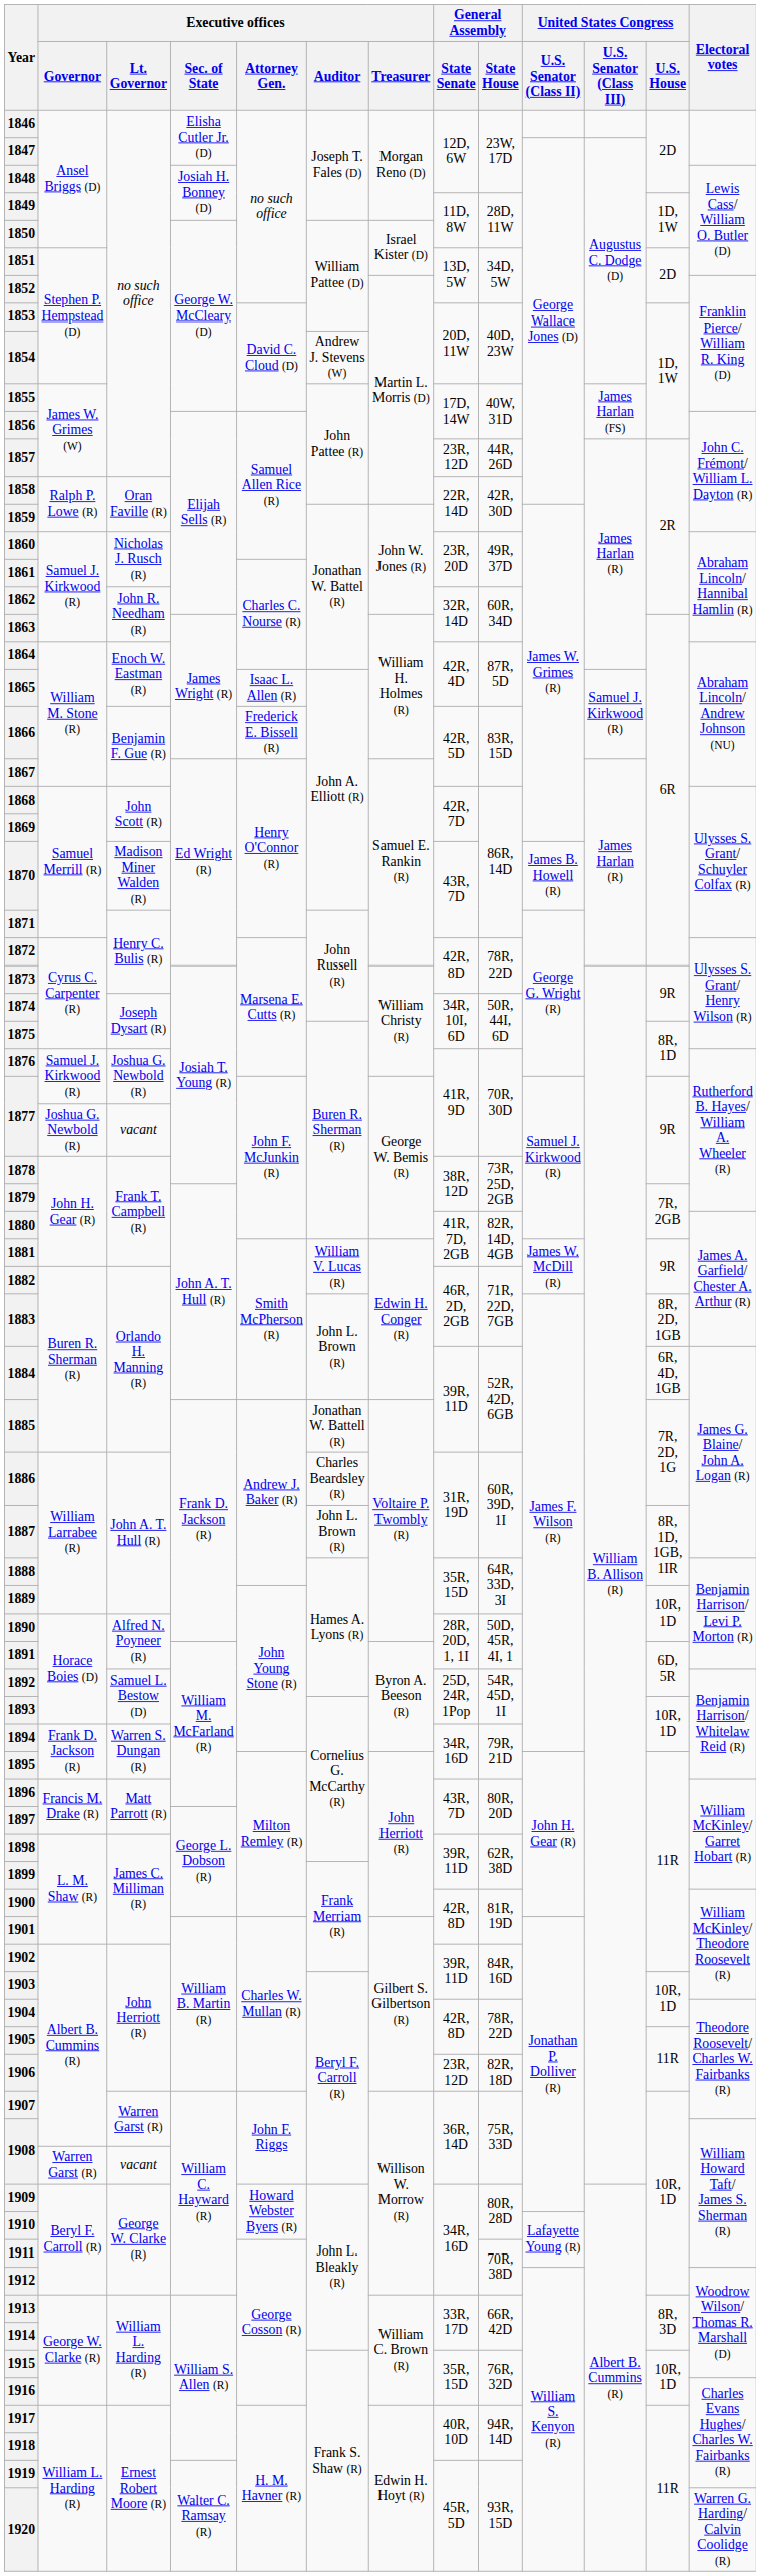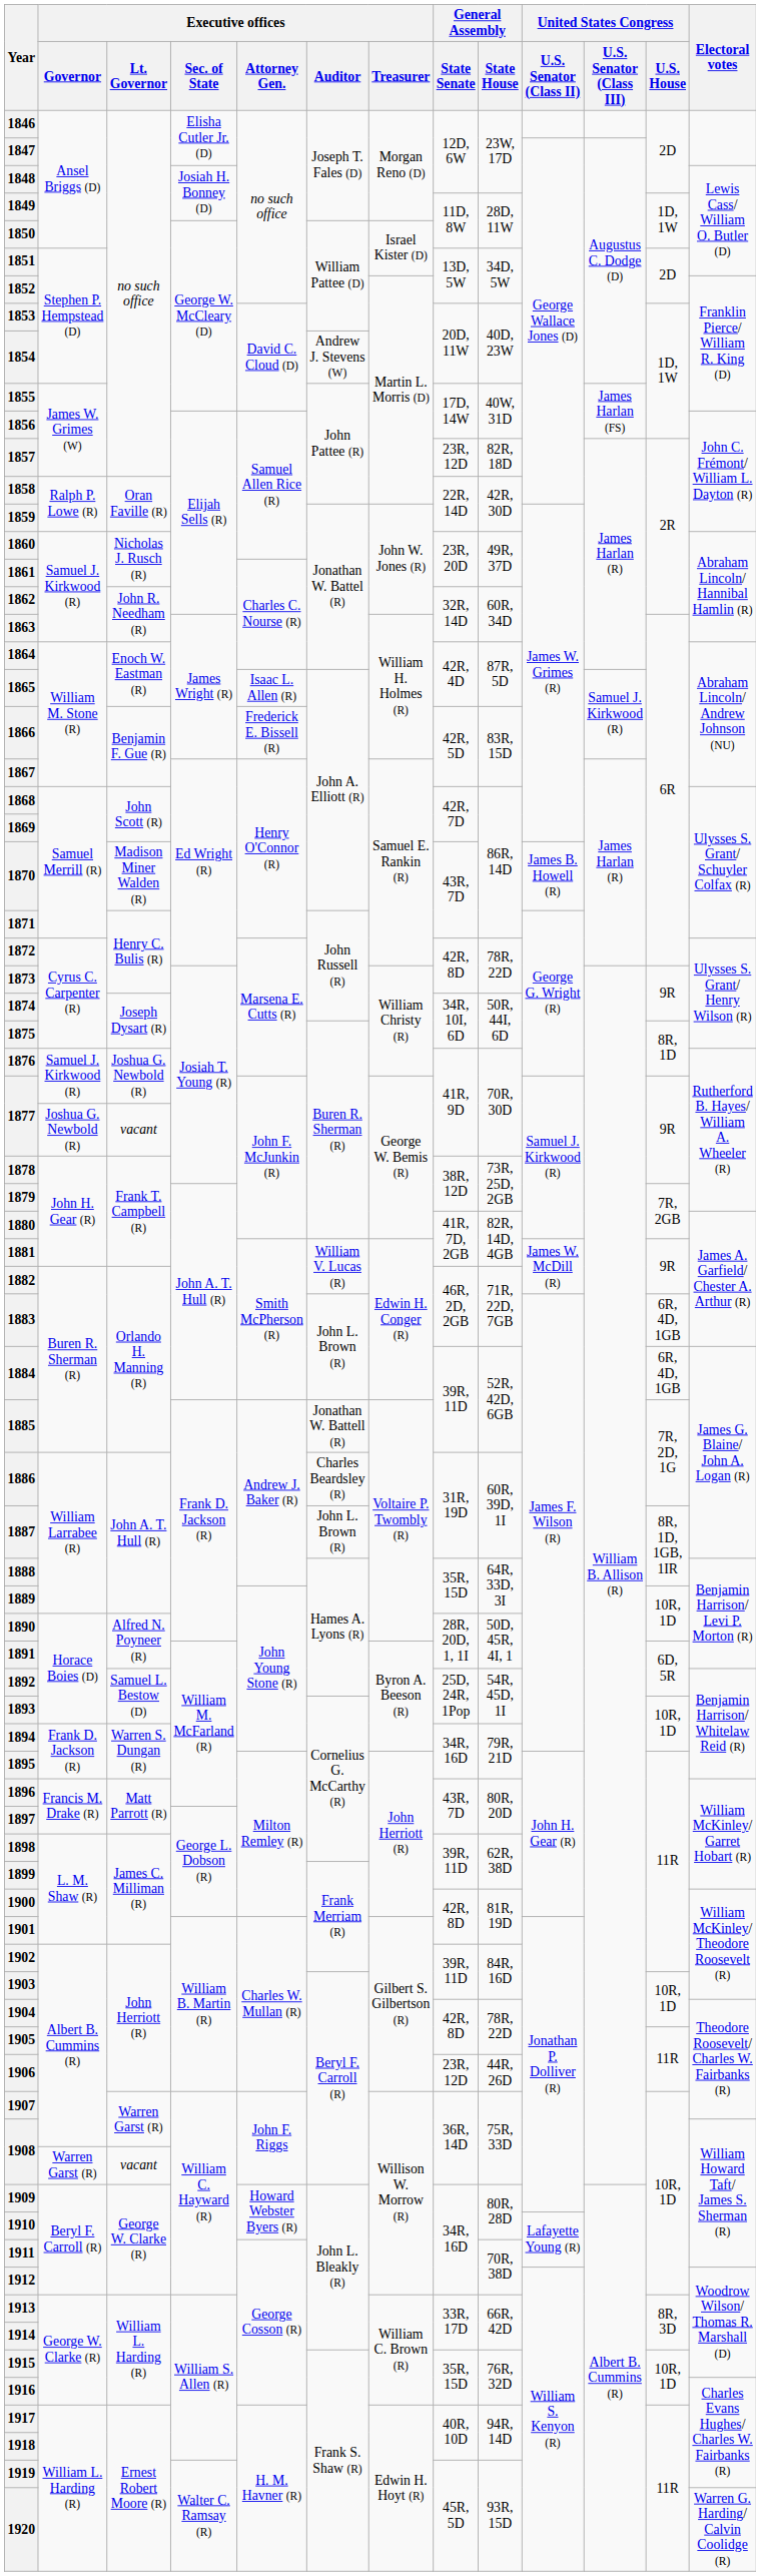1857 | General Assembly / State House: 44R, 26D -> 82R, 18D
1883 | United States Congress / U.S. House: 8R, 2D, 1GB -> 6R, 4D, 1GB
1906 | General Assembly / State House: 82R, 18D -> 44R, 26D
